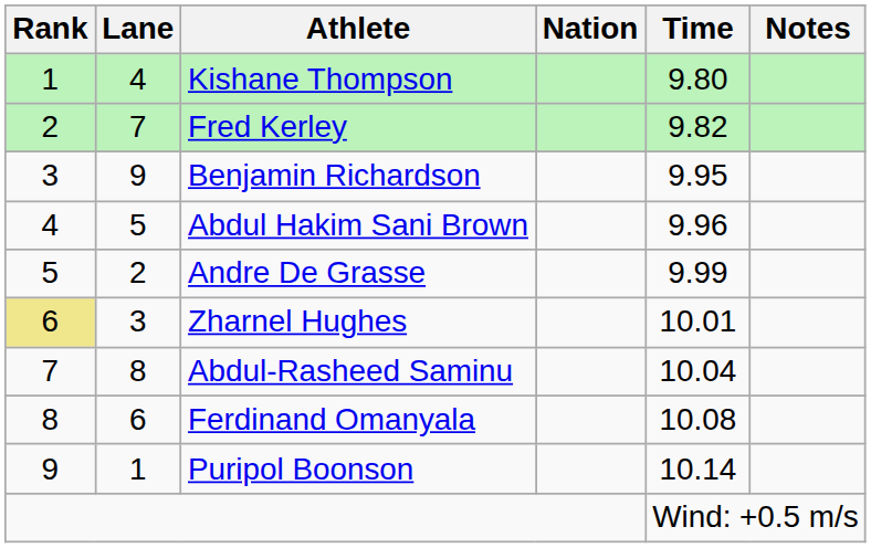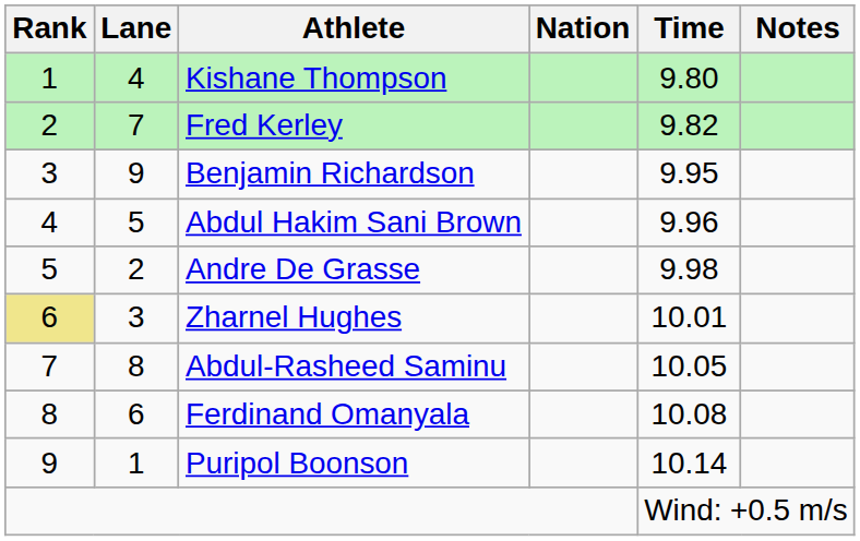Andre De Grasse | Time: 9.99 -> 9.98
Abdul-Rasheed Saminu | Time: 10.04 -> 10.05
